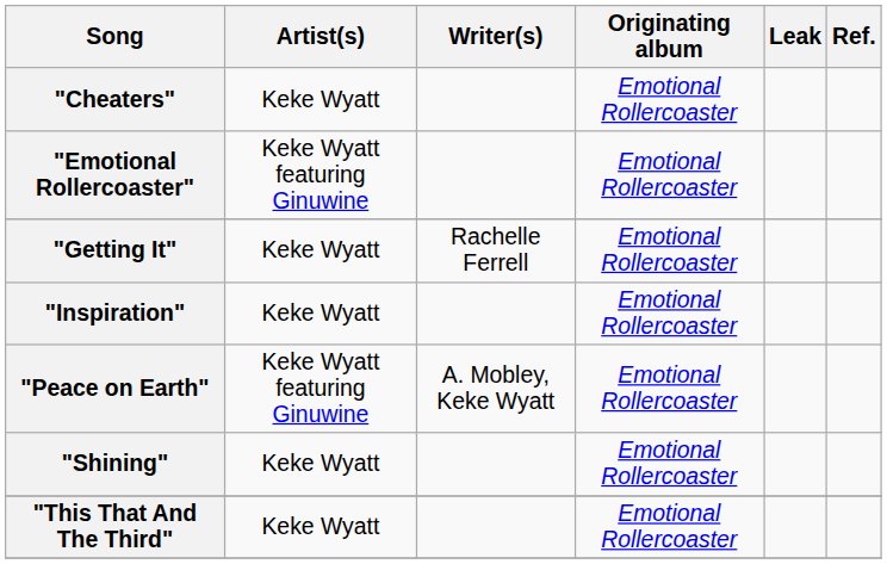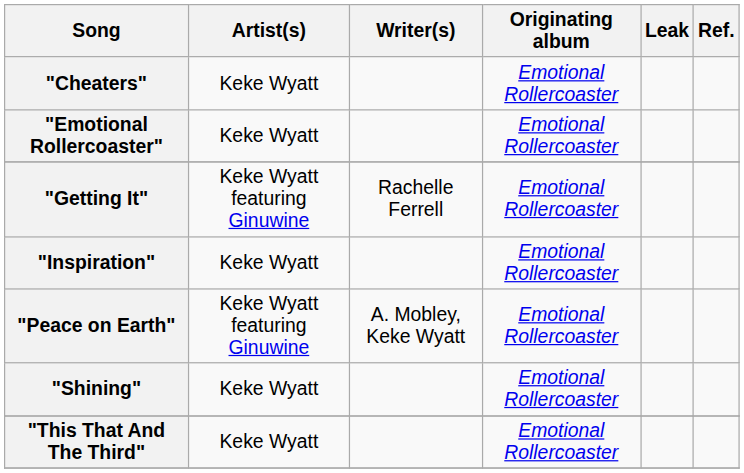"Emotional Rollercoaster" | Artist(s): Keke Wyatt featuring Ginuwine -> Keke Wyatt
"Getting It" | Artist(s): Keke Wyatt -> Keke Wyatt featuring Ginuwine
